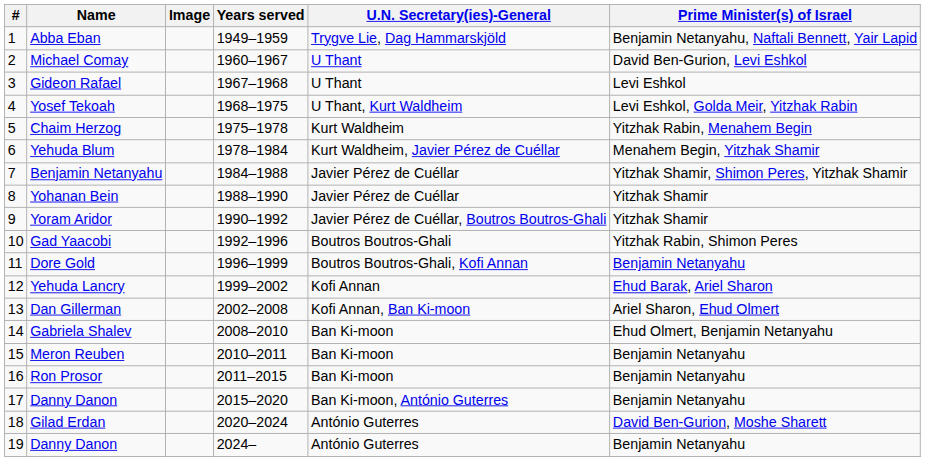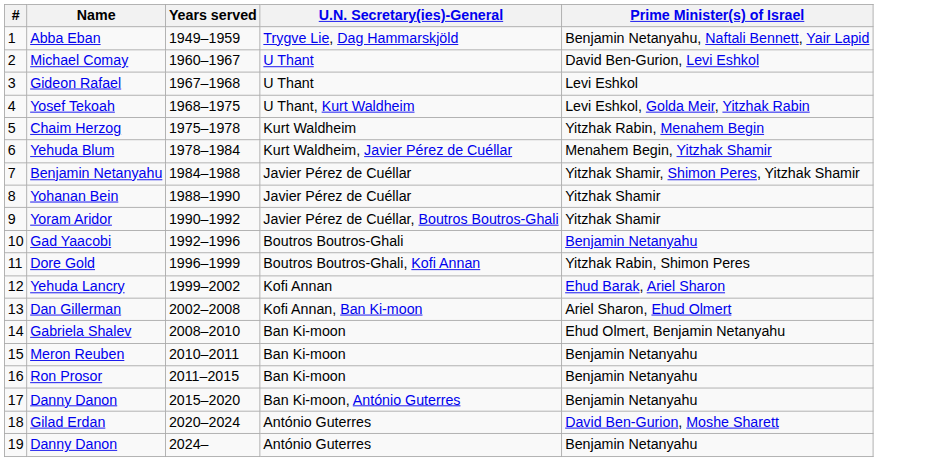- column: Image
Gad Yaacobi | Prime Minister(s) of Israel: Yitzhak Rabin, Shimon Peres -> Benjamin Netanyahu
Dore Gold | Prime Minister(s) of Israel: Benjamin Netanyahu -> Yitzhak Rabin, Shimon Peres
